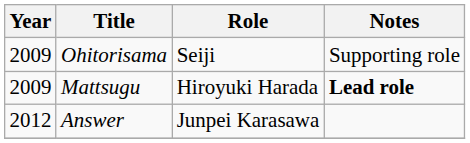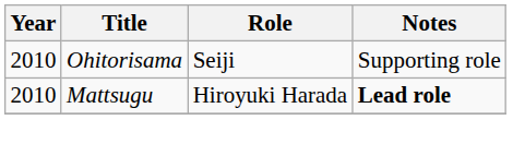Ohitorisama | Year: 2009 -> 2010
Mattsugu | Year: 2009 -> 2010
- row: 2012 | Answer | Junpei Karasawa
